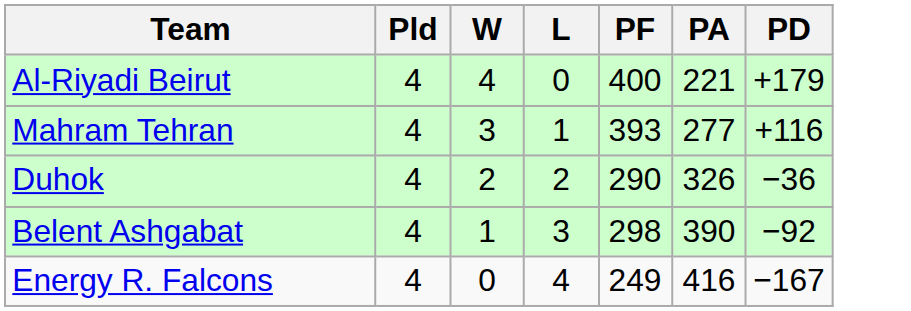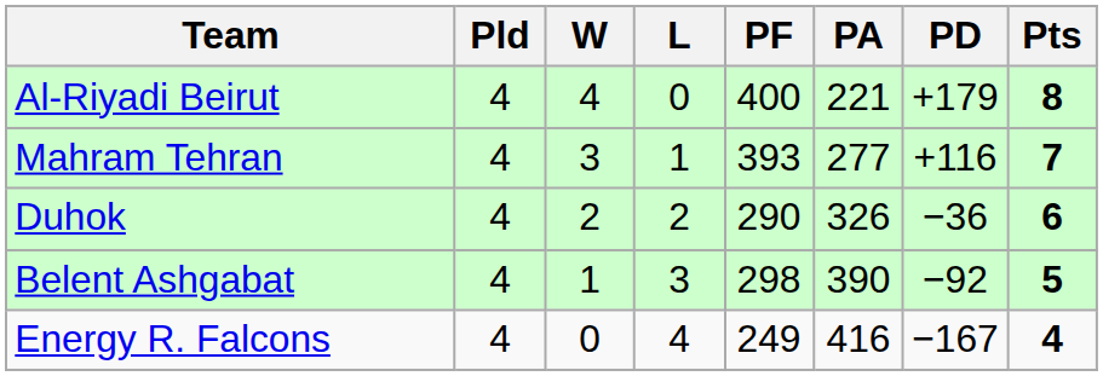+ column: Pts | 8 | 7 | 6 | 5 | 4
